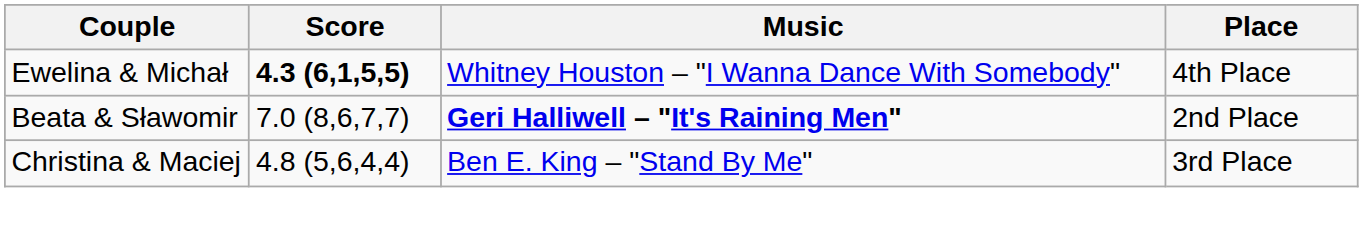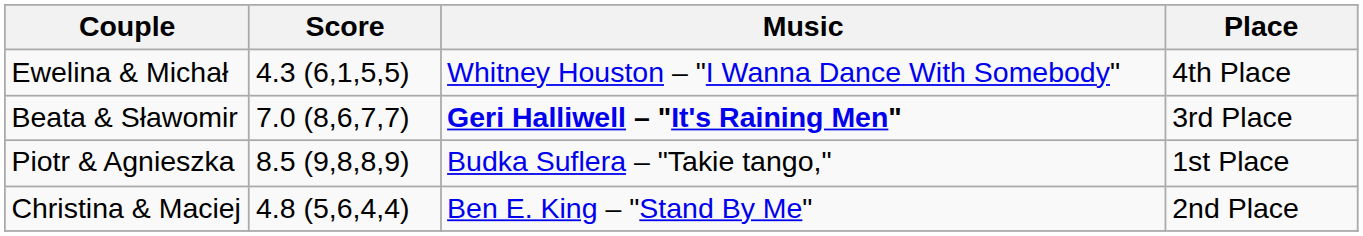Ewelina & Michał | Score: bold -> normal
Beata & Sławomir | Place: 2nd Place -> 3rd Place
+ row: Piotr & Agnieszka | 8.5 (9,8,8,9) | Budka Suflera – "Takie tango," | 1st Place
Christina & Maciej | Place: 3rd Place -> 2nd Place
